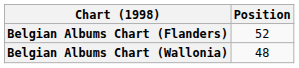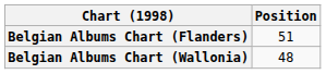Belgian Albums Chart (Flanders) | Position: 52 -> 51
